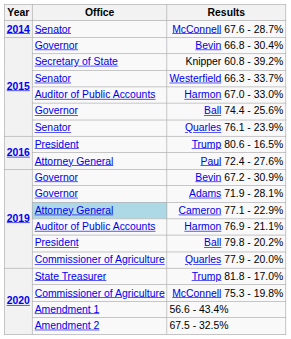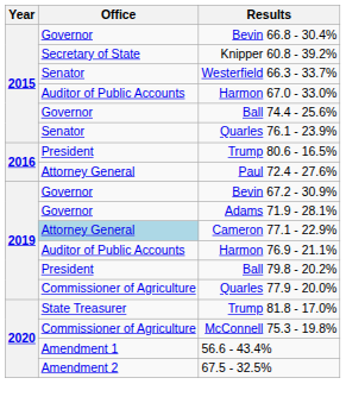- row: 2014 | Senator | McConnell 67.6 - 28.7%
